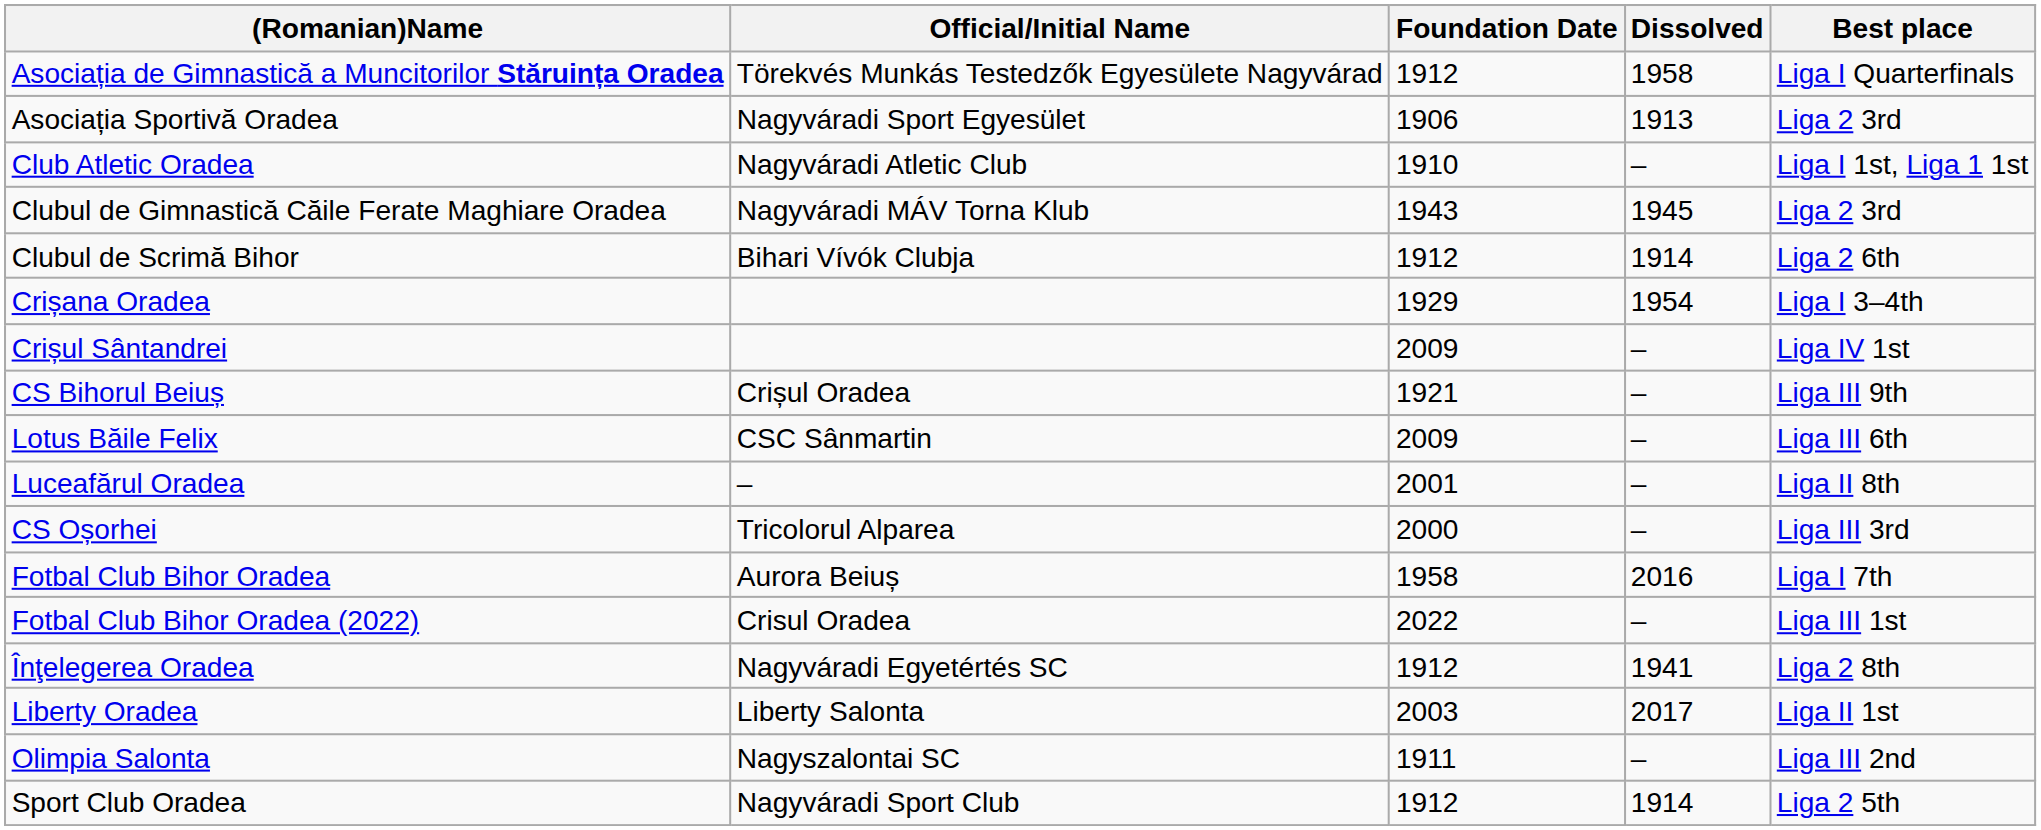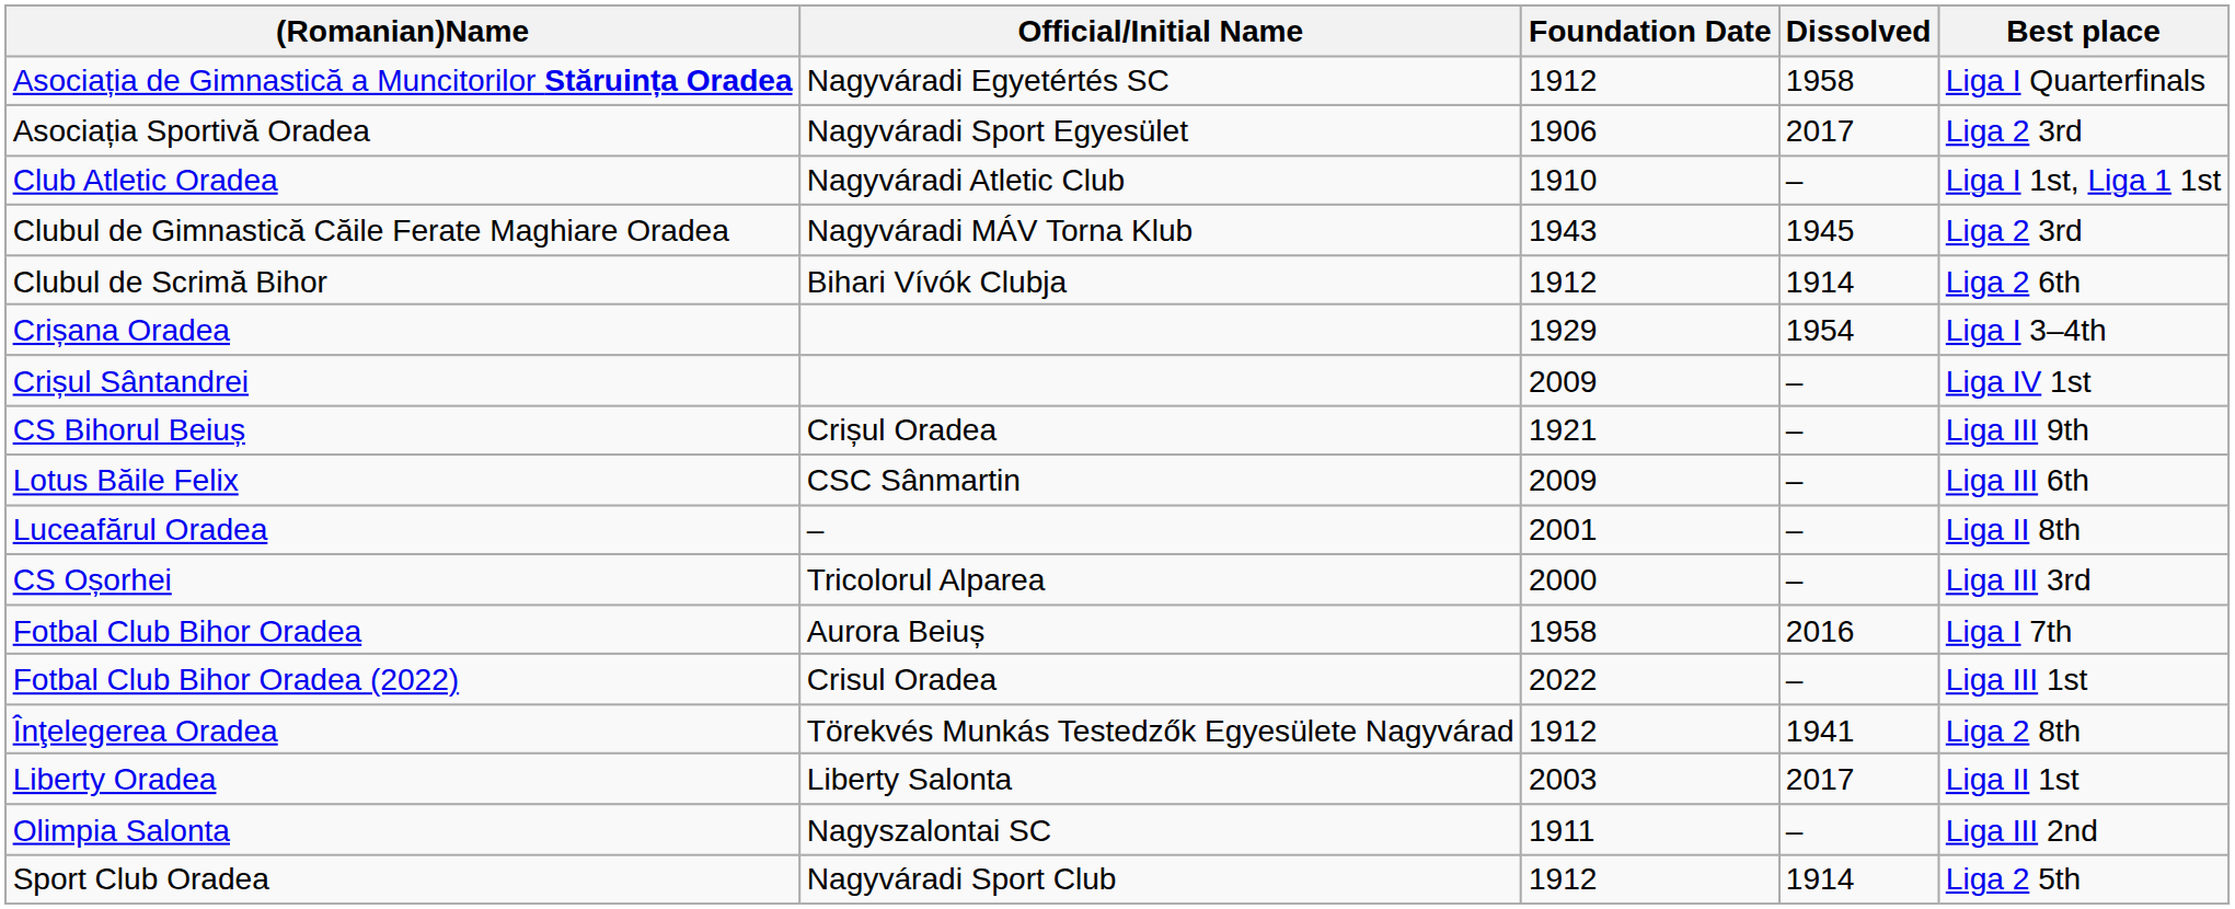Asociația de Gimnastică a Muncitorilor Stăruința Oradea | Official/Initial Name: Törekvés Munkás Testedzők Egyesülete Nagyvárad -> Nagyváradi Egyetértés SC
Asociația Sportivă Oradea | Dissolved: 1913 -> 2017
Înţelegerea Oradea | Official/Initial Name: Nagyváradi Egyetértés SC -> Törekvés Munkás Testedzők Egyesülete Nagyvárad
